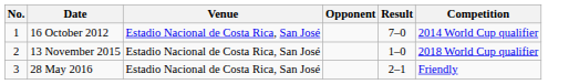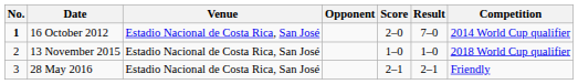+ column: Score | 2–0 | 1–0 | 2–1
16 October 2012 | No.: normal -> bold
